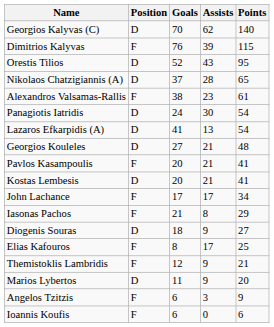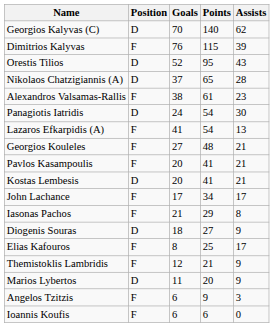columns swapped: Assists <-> Points
Lazaros Efkarpidis (A) | Position: D -> F
Georgios Kouleles | Position: D -> F
